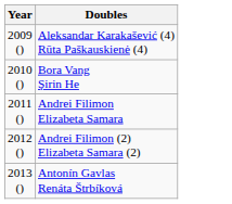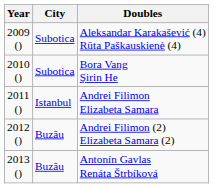+ column: City | Subotica | Subotica | Istanbul | Buzău | Buzău
